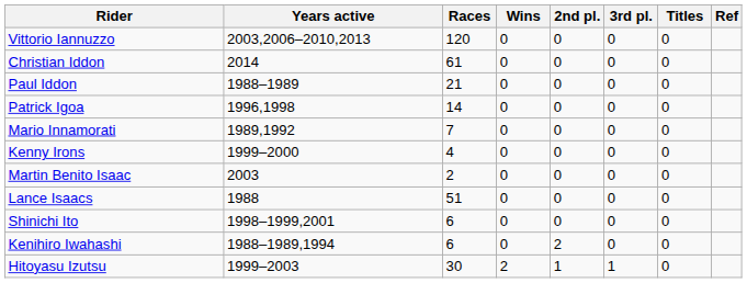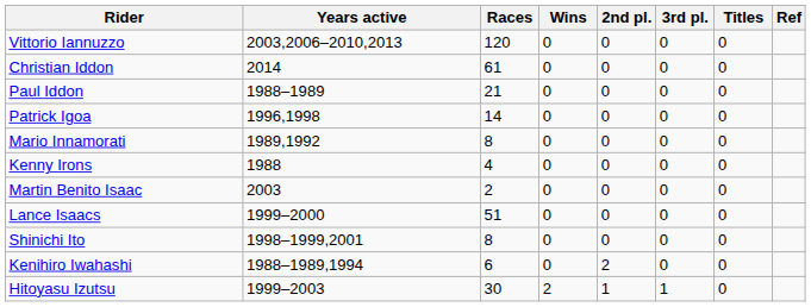Mario Innamorati | Races: 7 -> 8
Kenny Irons | Years active: 1999–2000 -> 1988
Lance Isaacs | Years active: 1988 -> 1999–2000
Shinichi Ito | Races: 6 -> 8
